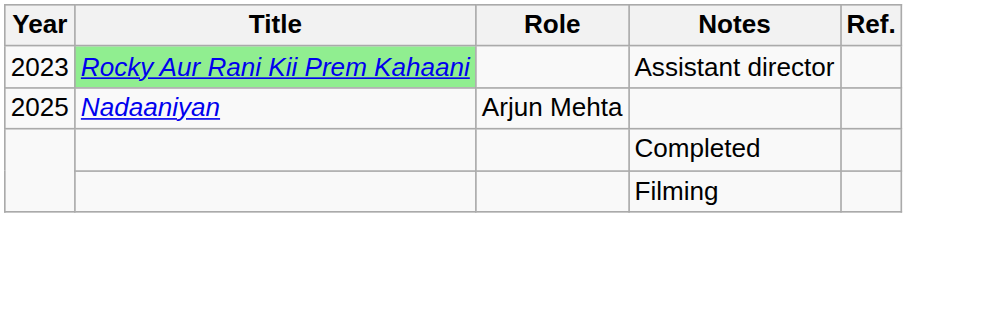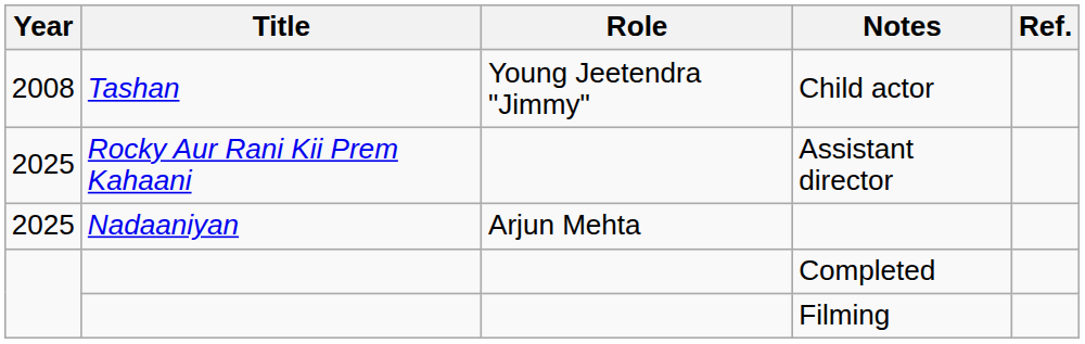+ row: 2008 | Tashan | Young Jeetendra "Jimmy" | Child actor
Assistant director | Year: 2023 -> 2025
Assistant director | Title: lightgreen background -> no background
